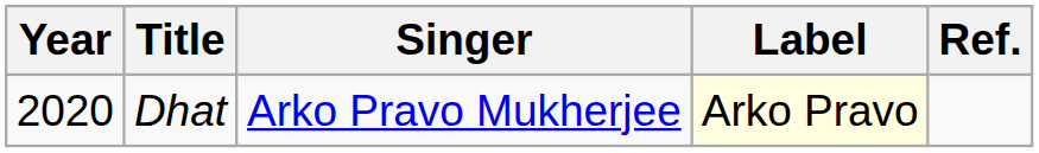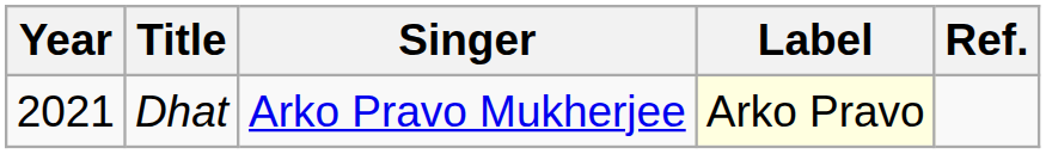Dhat | Year: 2020 -> 2021
